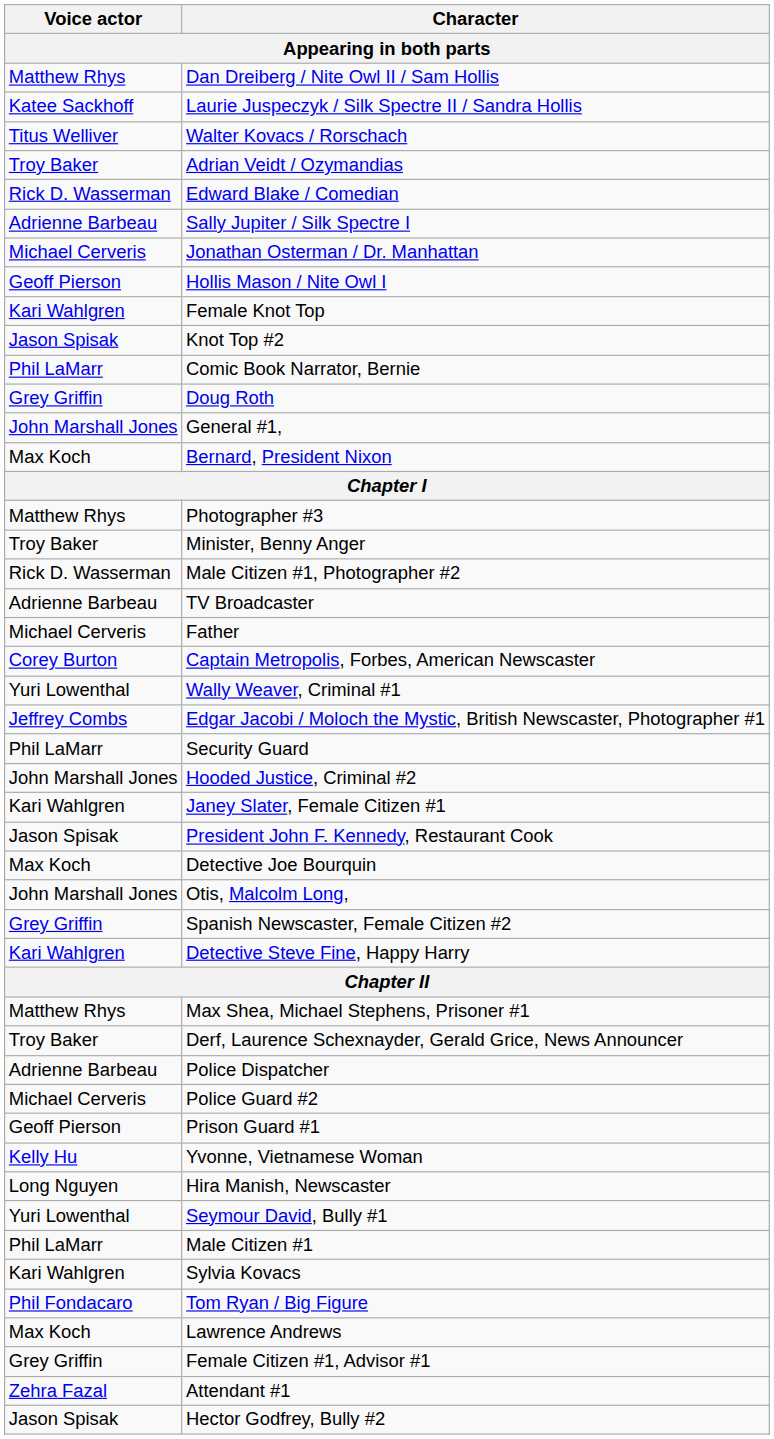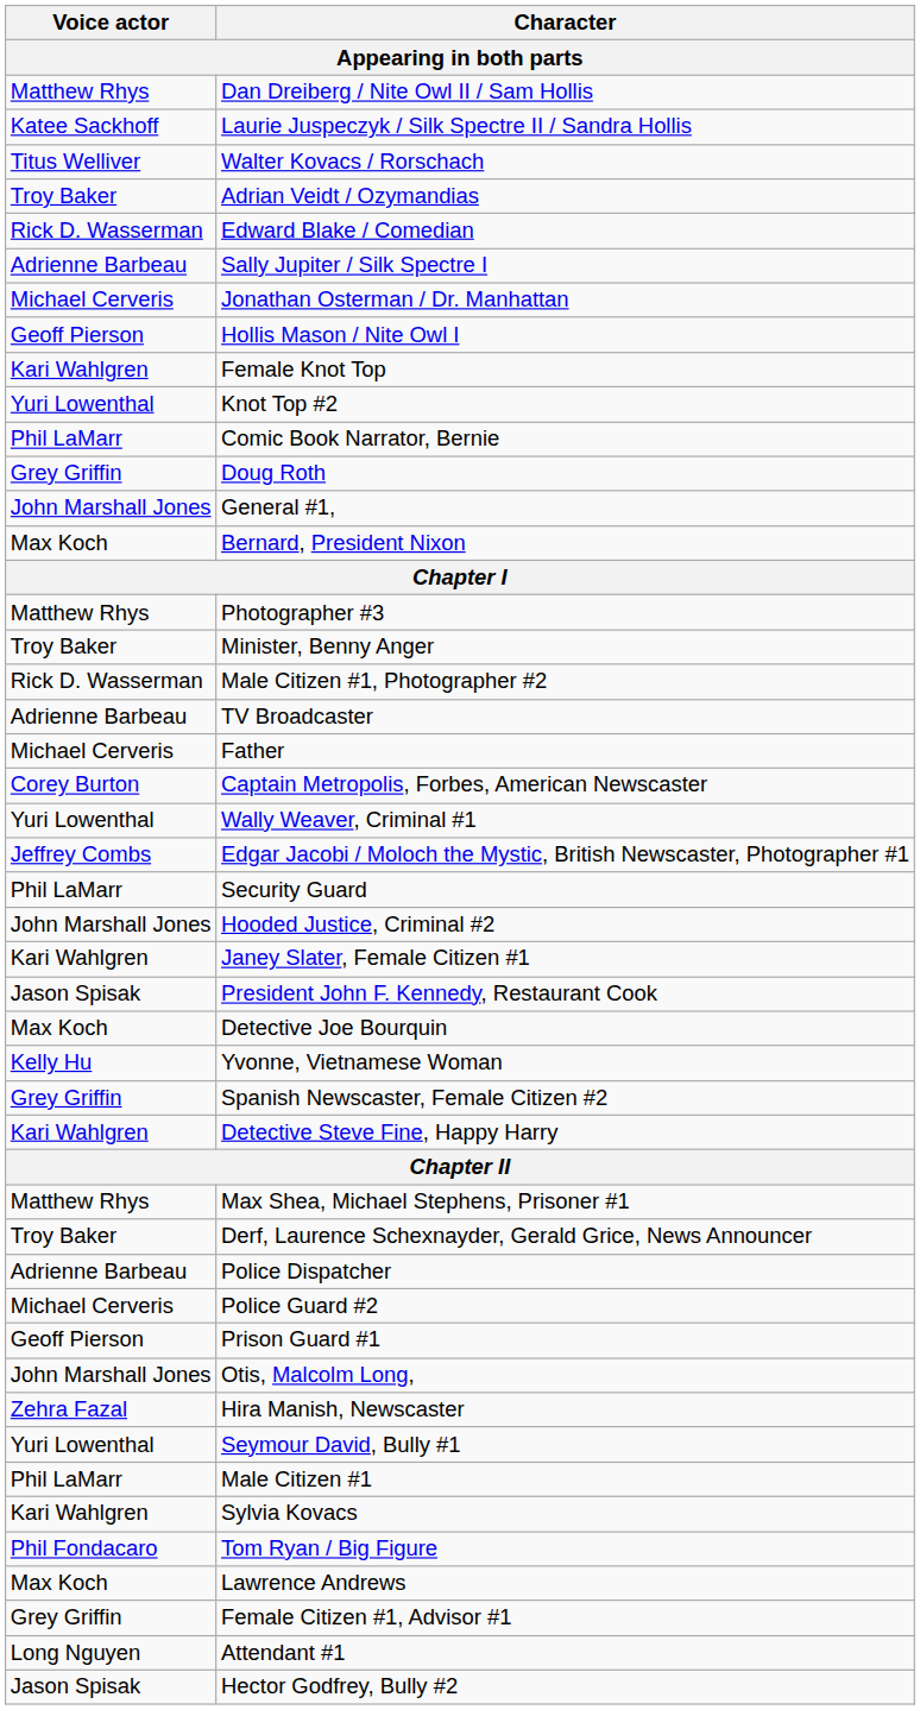Knot Top #2 | Voice actor: Jason Spisak -> Yuri Lowenthal
rows swapped: Yvonne, Vietnamese Woman <-> Otis, Malcolm Long,
Hira Manish, Newscaster | Voice actor: Long Nguyen -> Zehra Fazal
Attendant #1 | Voice actor: Zehra Fazal -> Long Nguyen
